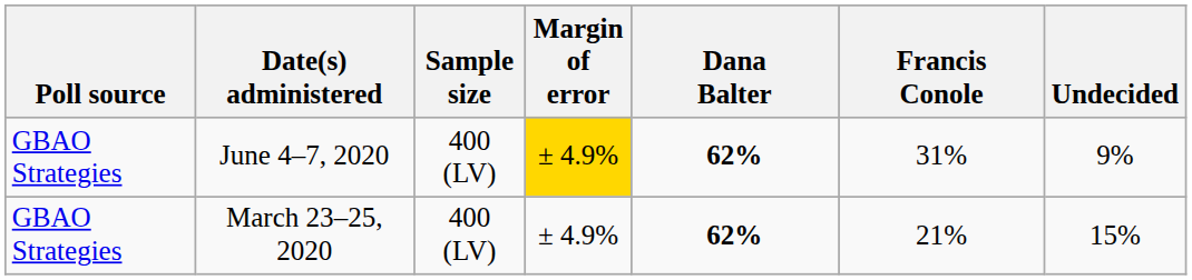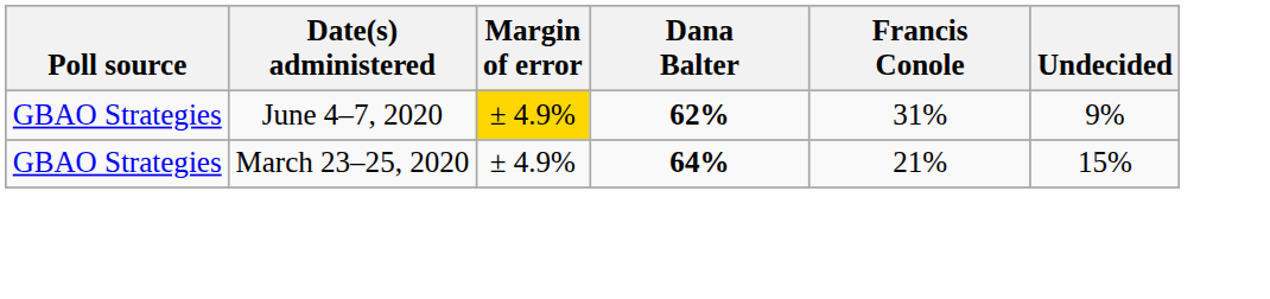- column: Sample size | 400 (LV) | 400 (LV)
March 23–25, 2020 | Dana Balter: 62% -> 64%
